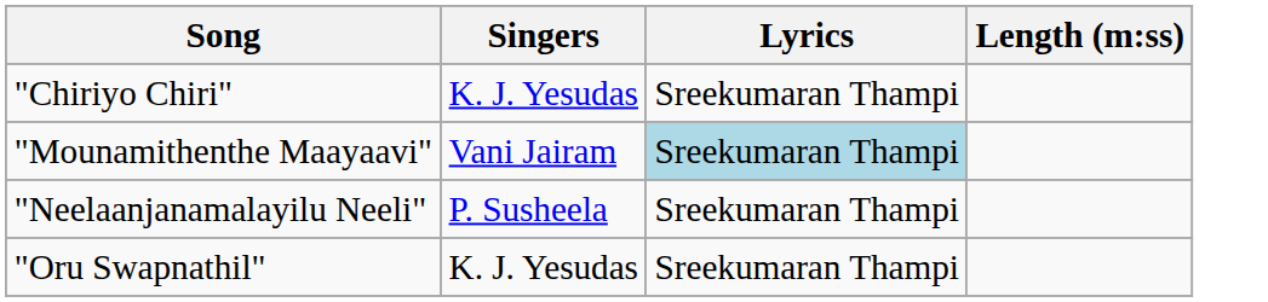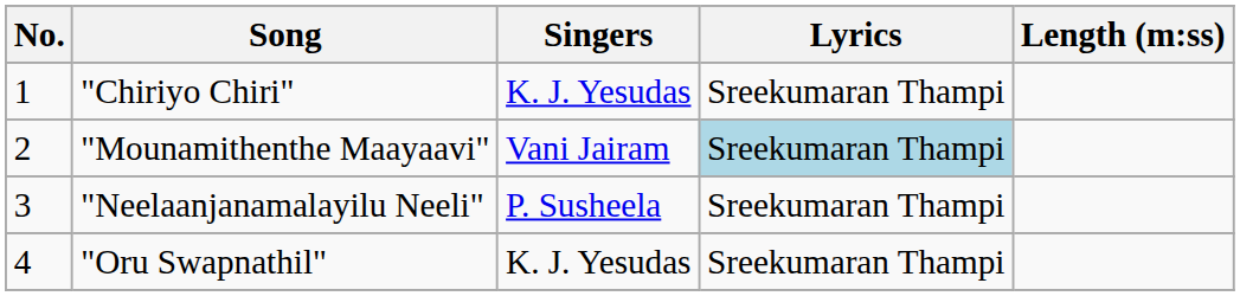+ column: No. | 1 | 2 | 3 | 4
